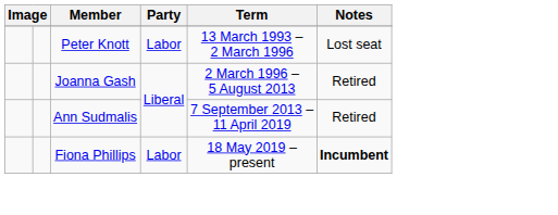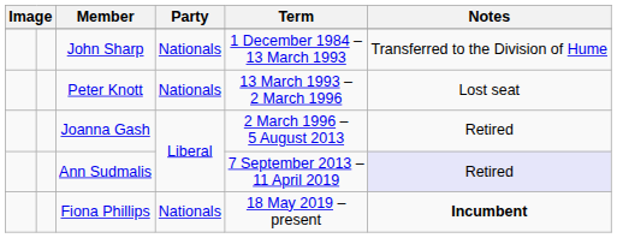+ row: John Sharp | Nationals | 1 December 1984 – 13 March 1993 | Transferred to the Division of Hume
Peter Knott | Party: Labor -> Nationals
Ann Sudmalis | Notes: no background -> lavender background
Fiona Phillips | Party: Labor -> Nationals
